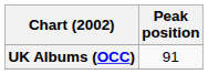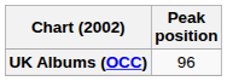UK Albums (OCC) | Peak position: 91 -> 96
